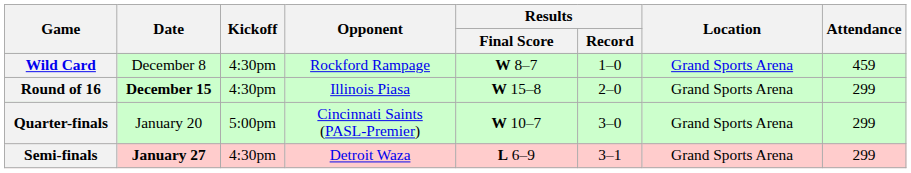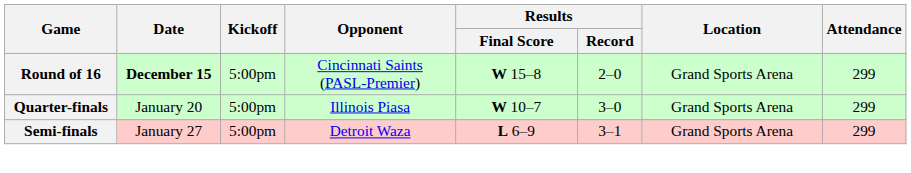- row: Wild Card | December 8 | 4:30pm | Rockford Rampage | W 8–7 | 1–0 | Grand Sports Arena | 459
Round of 16 | Kickoff: 4:30pm -> 5:00pm
Round of 16 | Opponent: Illinois Piasa -> Cincinnati Saints (PASL-Premier)
Quarter-finals | Opponent: Cincinnati Saints (PASL-Premier) -> Illinois Piasa
Semi-finals | Date: bold -> normal
Semi-finals | Kickoff: 4:30pm -> 5:00pm
